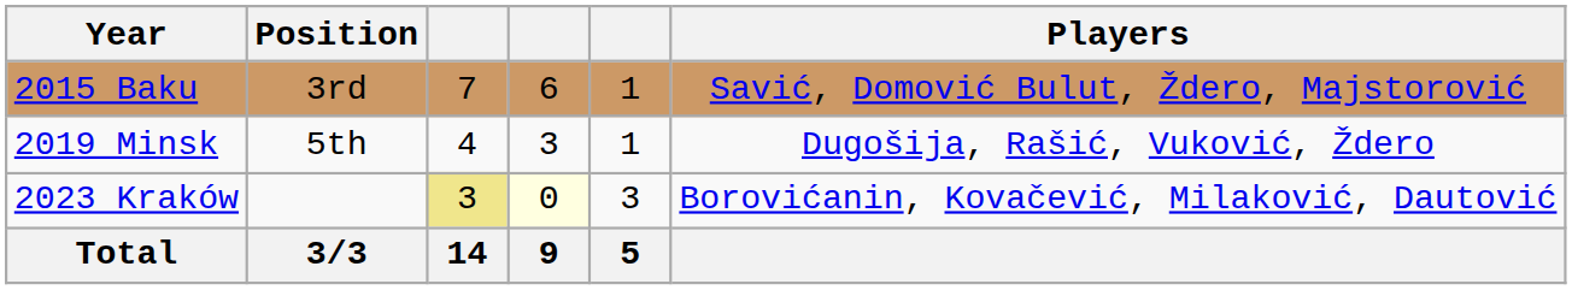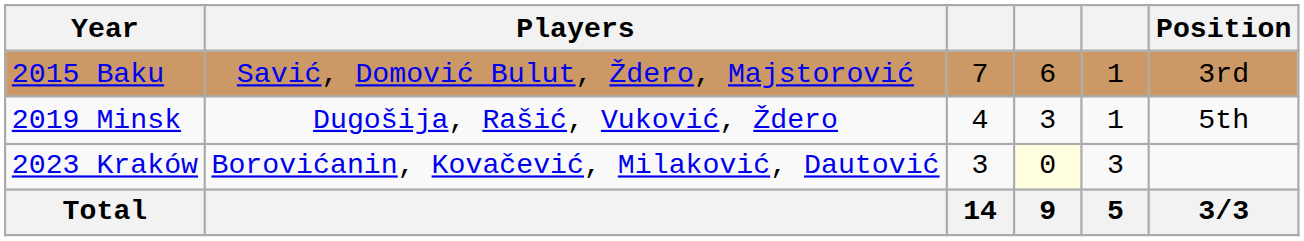columns swapped: Position <-> Players
2023 Kraków | column 3: khaki background -> no background
